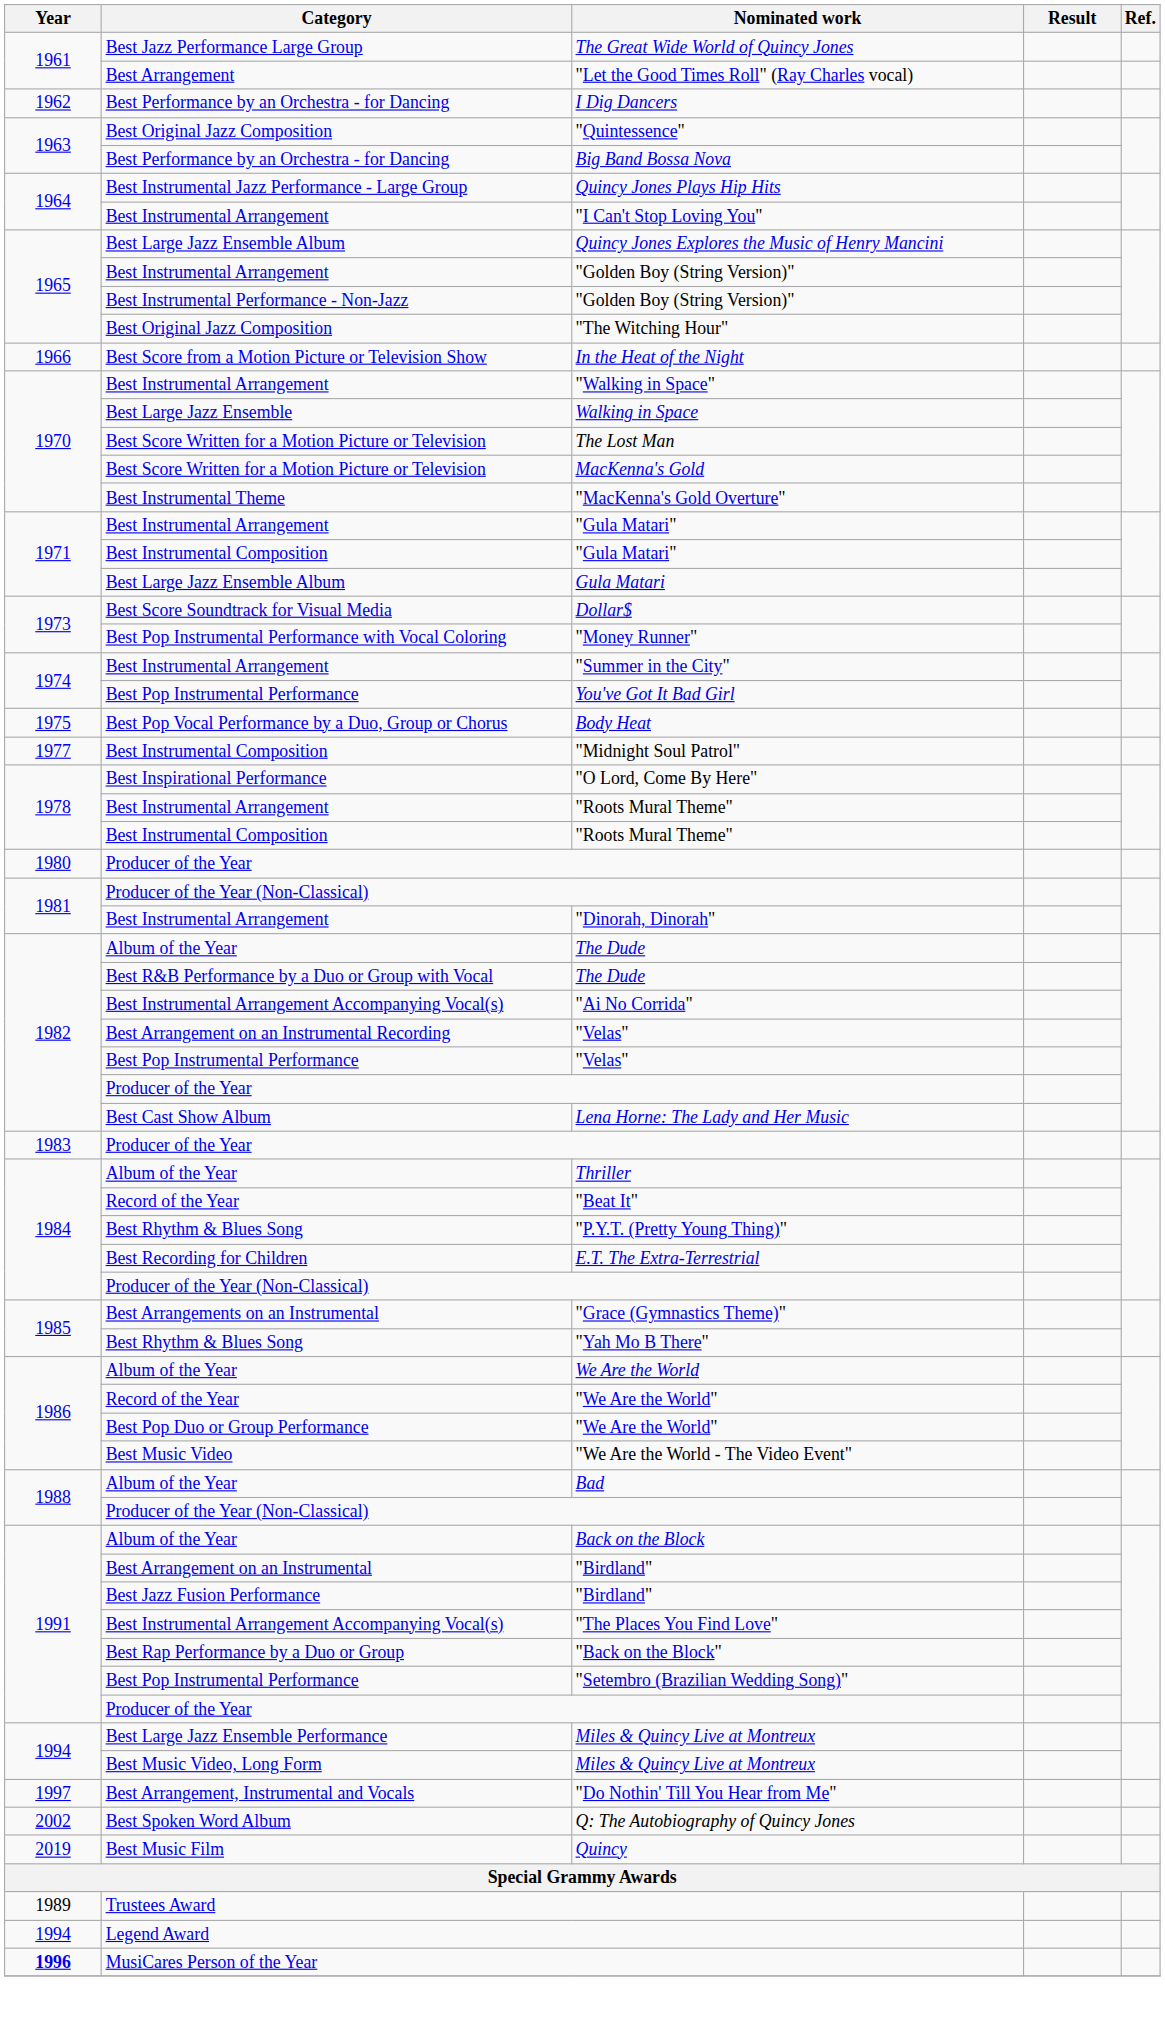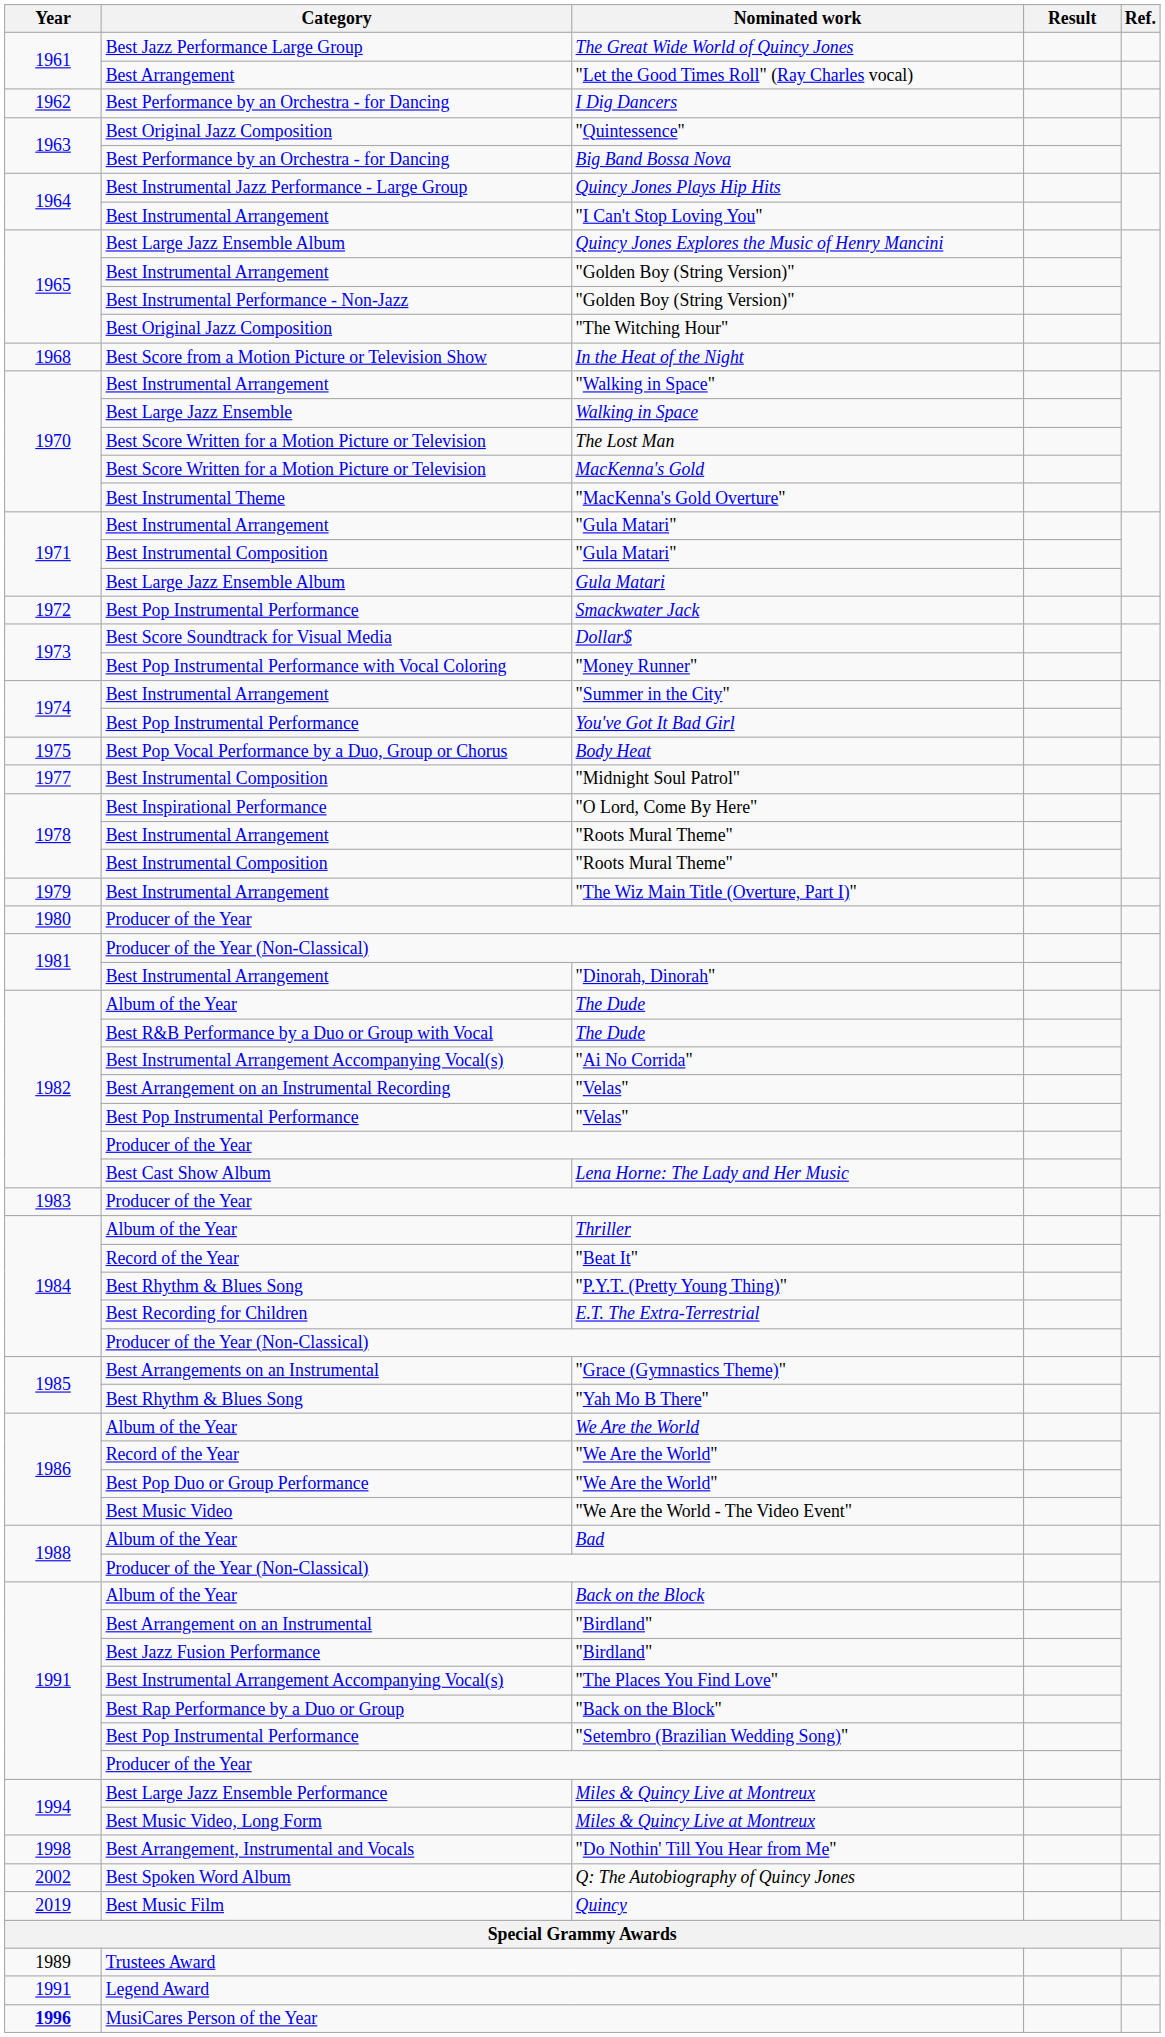In the Heat of the Night | Year: 1966 -> 1968
+ row: 1972 | Best Pop Instrumental Performance | Smackwater Jack
+ row: 1979 | Best Instrumental Arrangement | "The Wiz Main Title (Overture, Part I)"
"Do Nothin' Till You Hear from Me" | Year: 1997 -> 1998
Legend Award | Year: 1994 -> 1991
